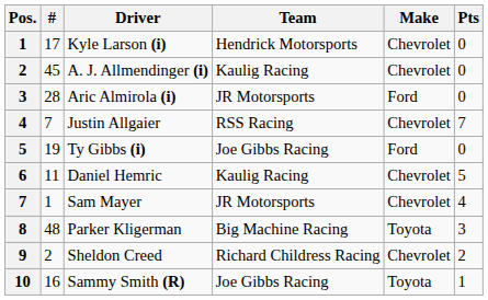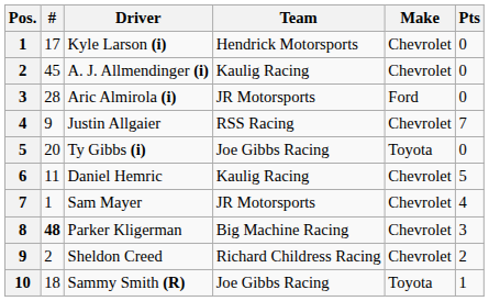Justin Allgaier | #: 7 -> 9
Ty Gibbs (i) | #: 19 -> 20
Ty Gibbs (i) | Make: Ford -> Toyota
Parker Kligerman | #: normal -> bold
Parker Kligerman | Make: Toyota -> Chevrolet
Sammy Smith (R) | #: 16 -> 18
